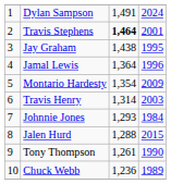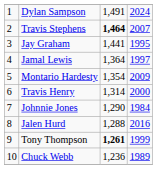Travis Stephens | column 4: 2001 -> 2007
Jay Graham | column 3: 1,438 -> 1,441
Jamal Lewis | column 4: 1996 -> 1997
Travis Henry | column 4: 2003 -> 2000
Johnnie Jones | column 3: 1,293 -> 1,290
Jalen Hurd | column 4: 2015 -> 2016
Tony Thompson | column 3: normal -> bold
Tony Thompson | column 4: 1990 -> 1999
